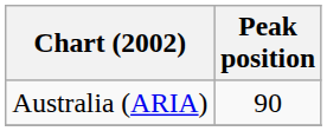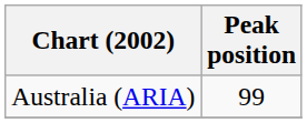Australia (ARIA) | Peak position: 90 -> 99
